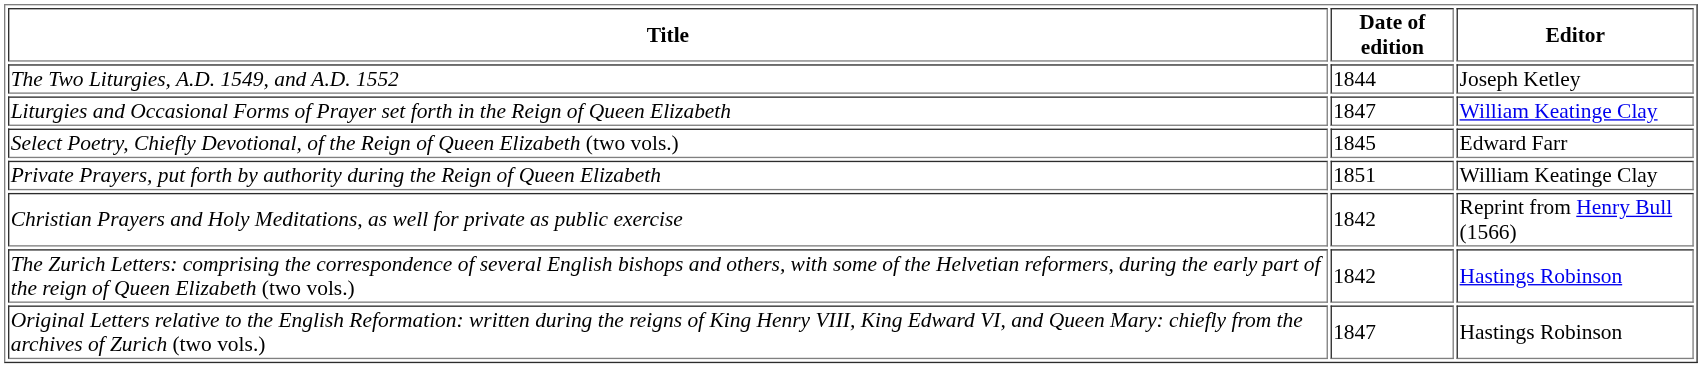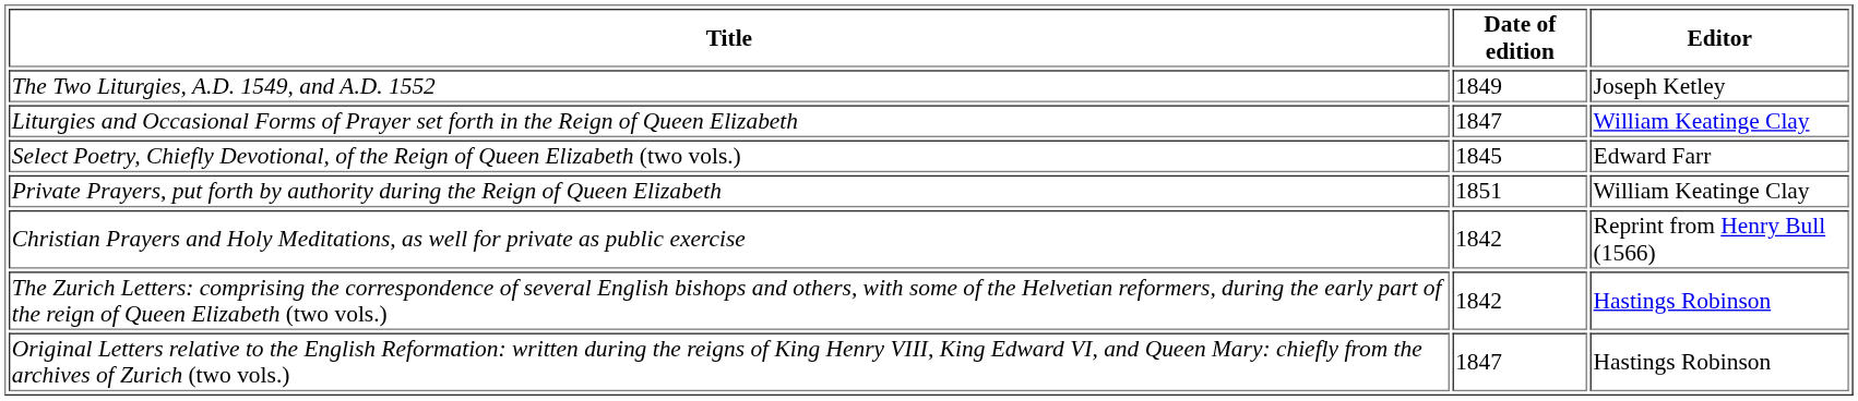The Two Liturgies, A.D. 1549, and A.D. 1552 | Date of edition: 1844 -> 1849
